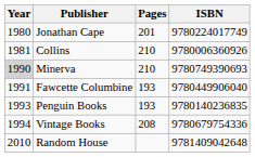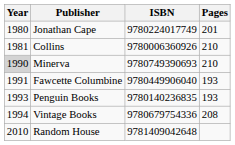columns swapped: Pages <-> ISBN
